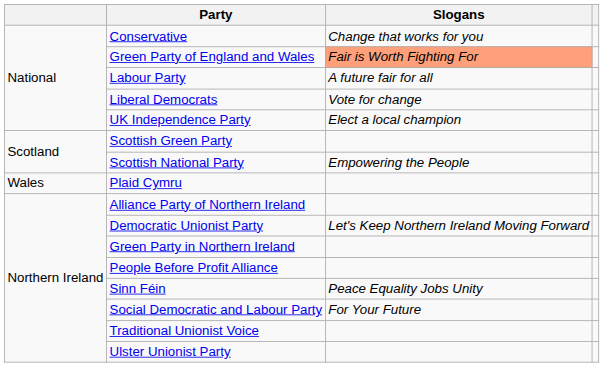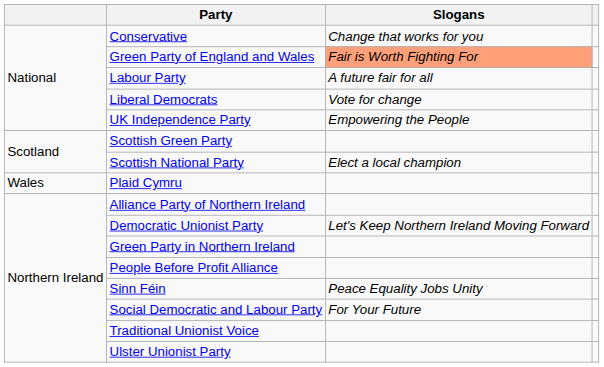UK Independence Party | Slogans: Elect a local champion -> Empowering the People
Scottish National Party | Slogans: Empowering the People -> Elect a local champion
